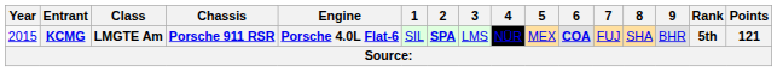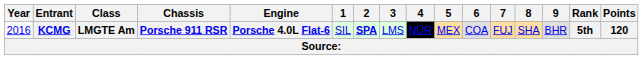KCMG | Year: 2015 -> 2016
KCMG | 6: bold -> normal
KCMG | Points: 121 -> 120
